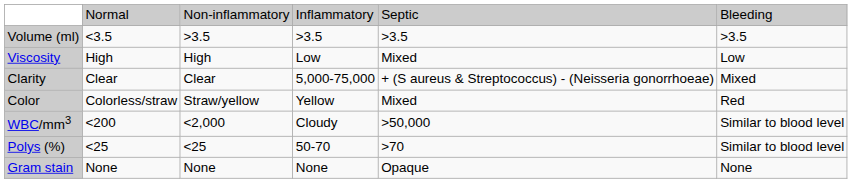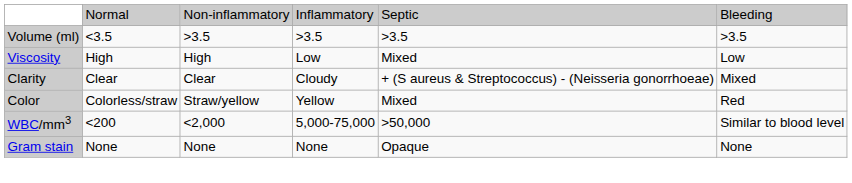Clarity | column 4: 5,000-75,000 -> Cloudy
WBC/mm3 | column 4: Cloudy -> 5,000-75,000
- row: Polys (%) | <25 | <25 | 50-70 | >70 | Similar to blood level
